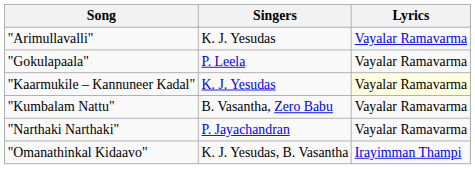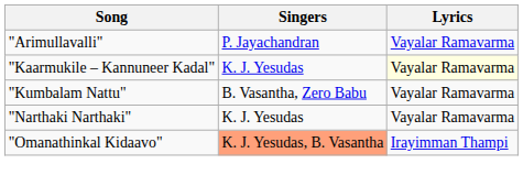"Arimullavalli" | Singers: K. J. Yesudas -> P. Jayachandran
- row: "Gokulapaala" | P. Leela | Vayalar Ramavarma
"Narthaki Narthaki" | Singers: P. Jayachandran -> K. J. Yesudas
"Omanathinkal Kidaavo" | Singers: no background -> lightsalmon background
